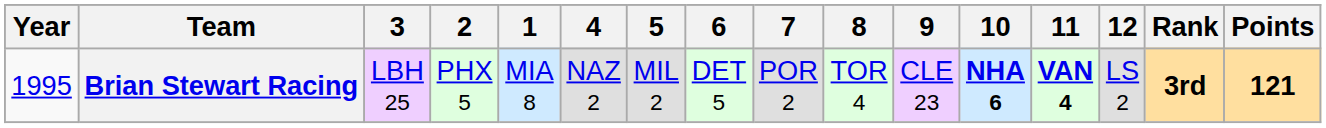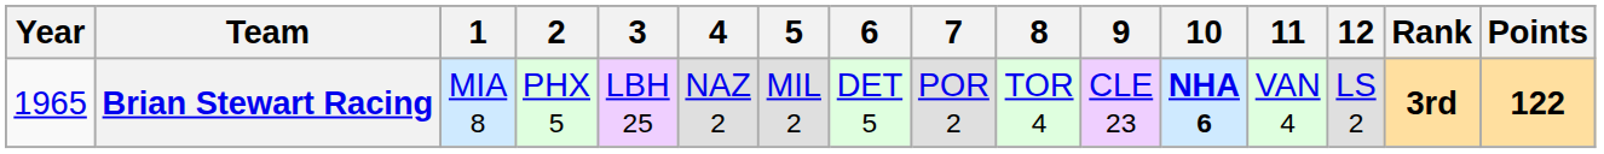columns swapped: 1 <-> 3
Brian Stewart Racing | Year: 1995 -> 1965
Brian Stewart Racing | 11: bold -> normal
Brian Stewart Racing | Points: 121 -> 122
